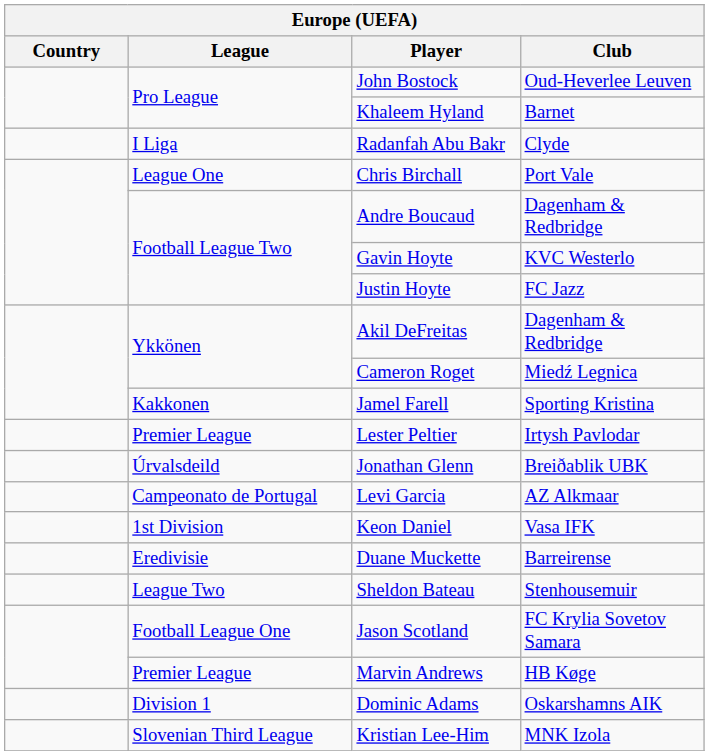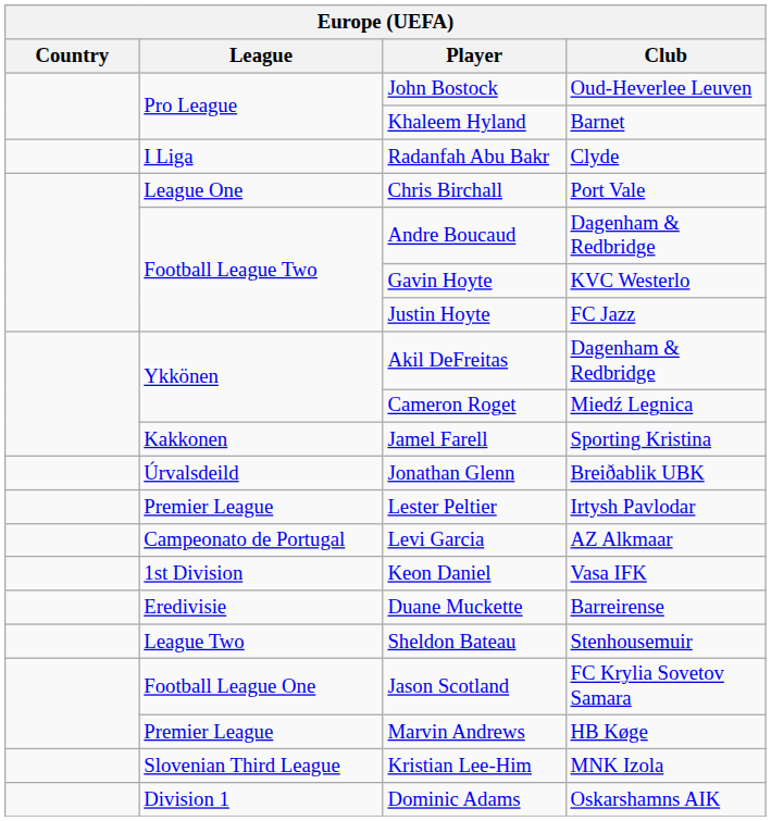rows swapped: Jonathan Glenn <-> Lester Peltier
rows swapped: Kristian Lee-Him <-> Dominic Adams
